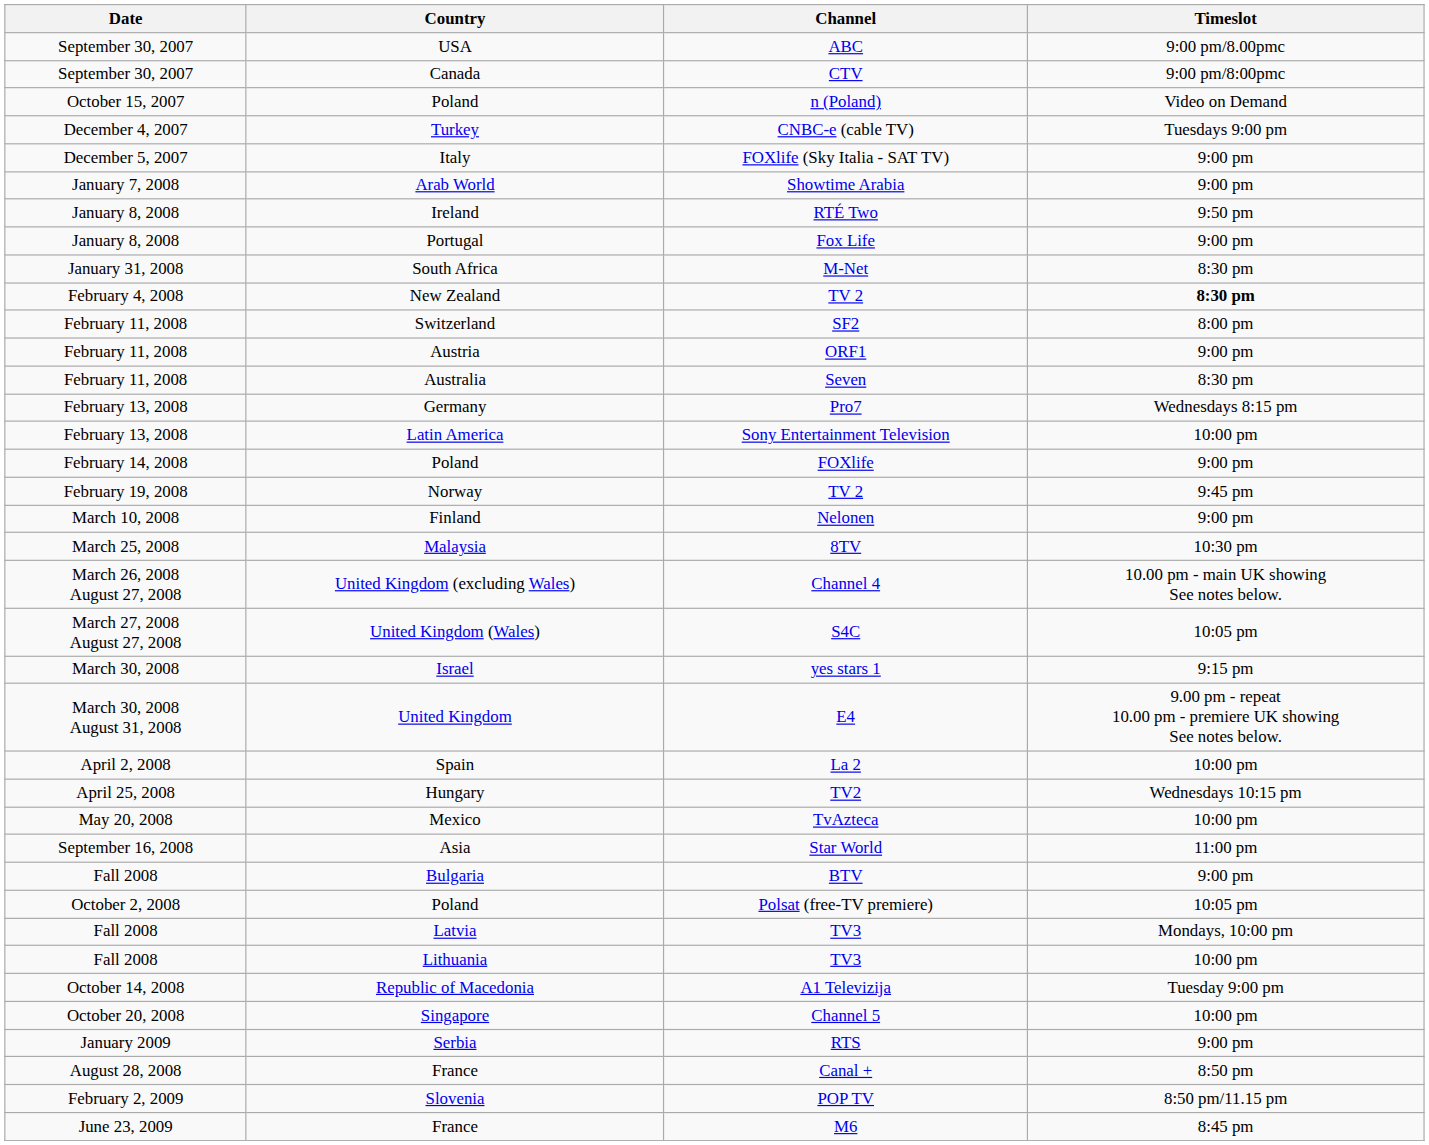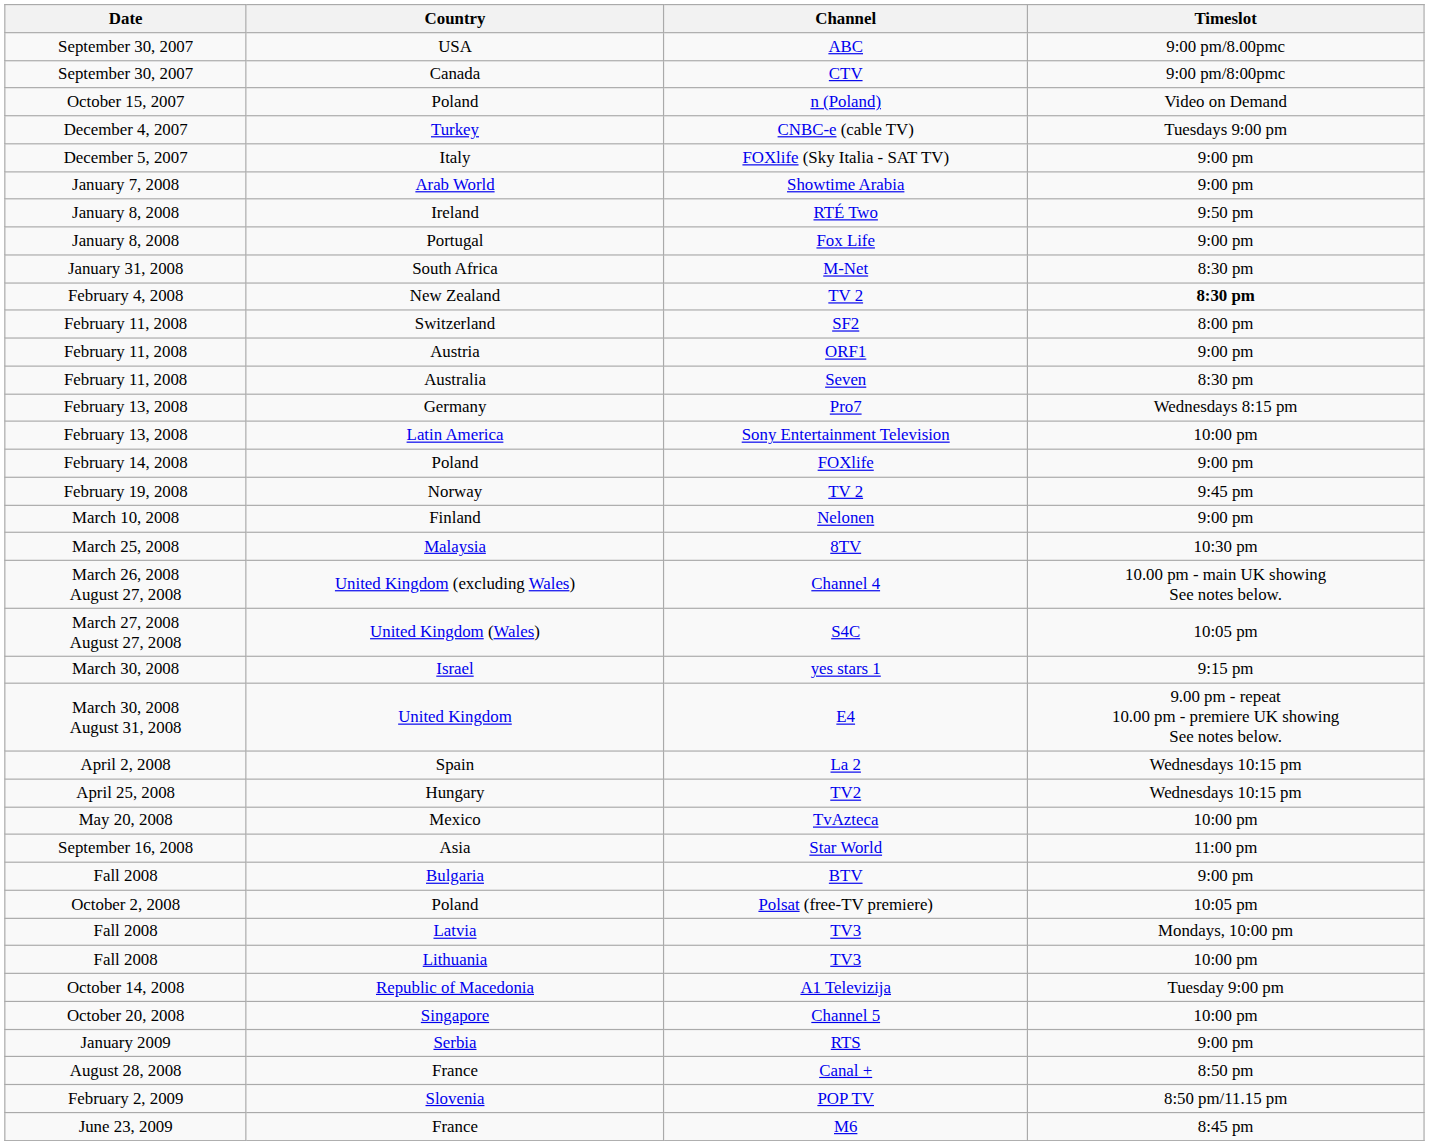La 2 | Timeslot: 10:00 pm -> Wednesdays 10:15 pm
